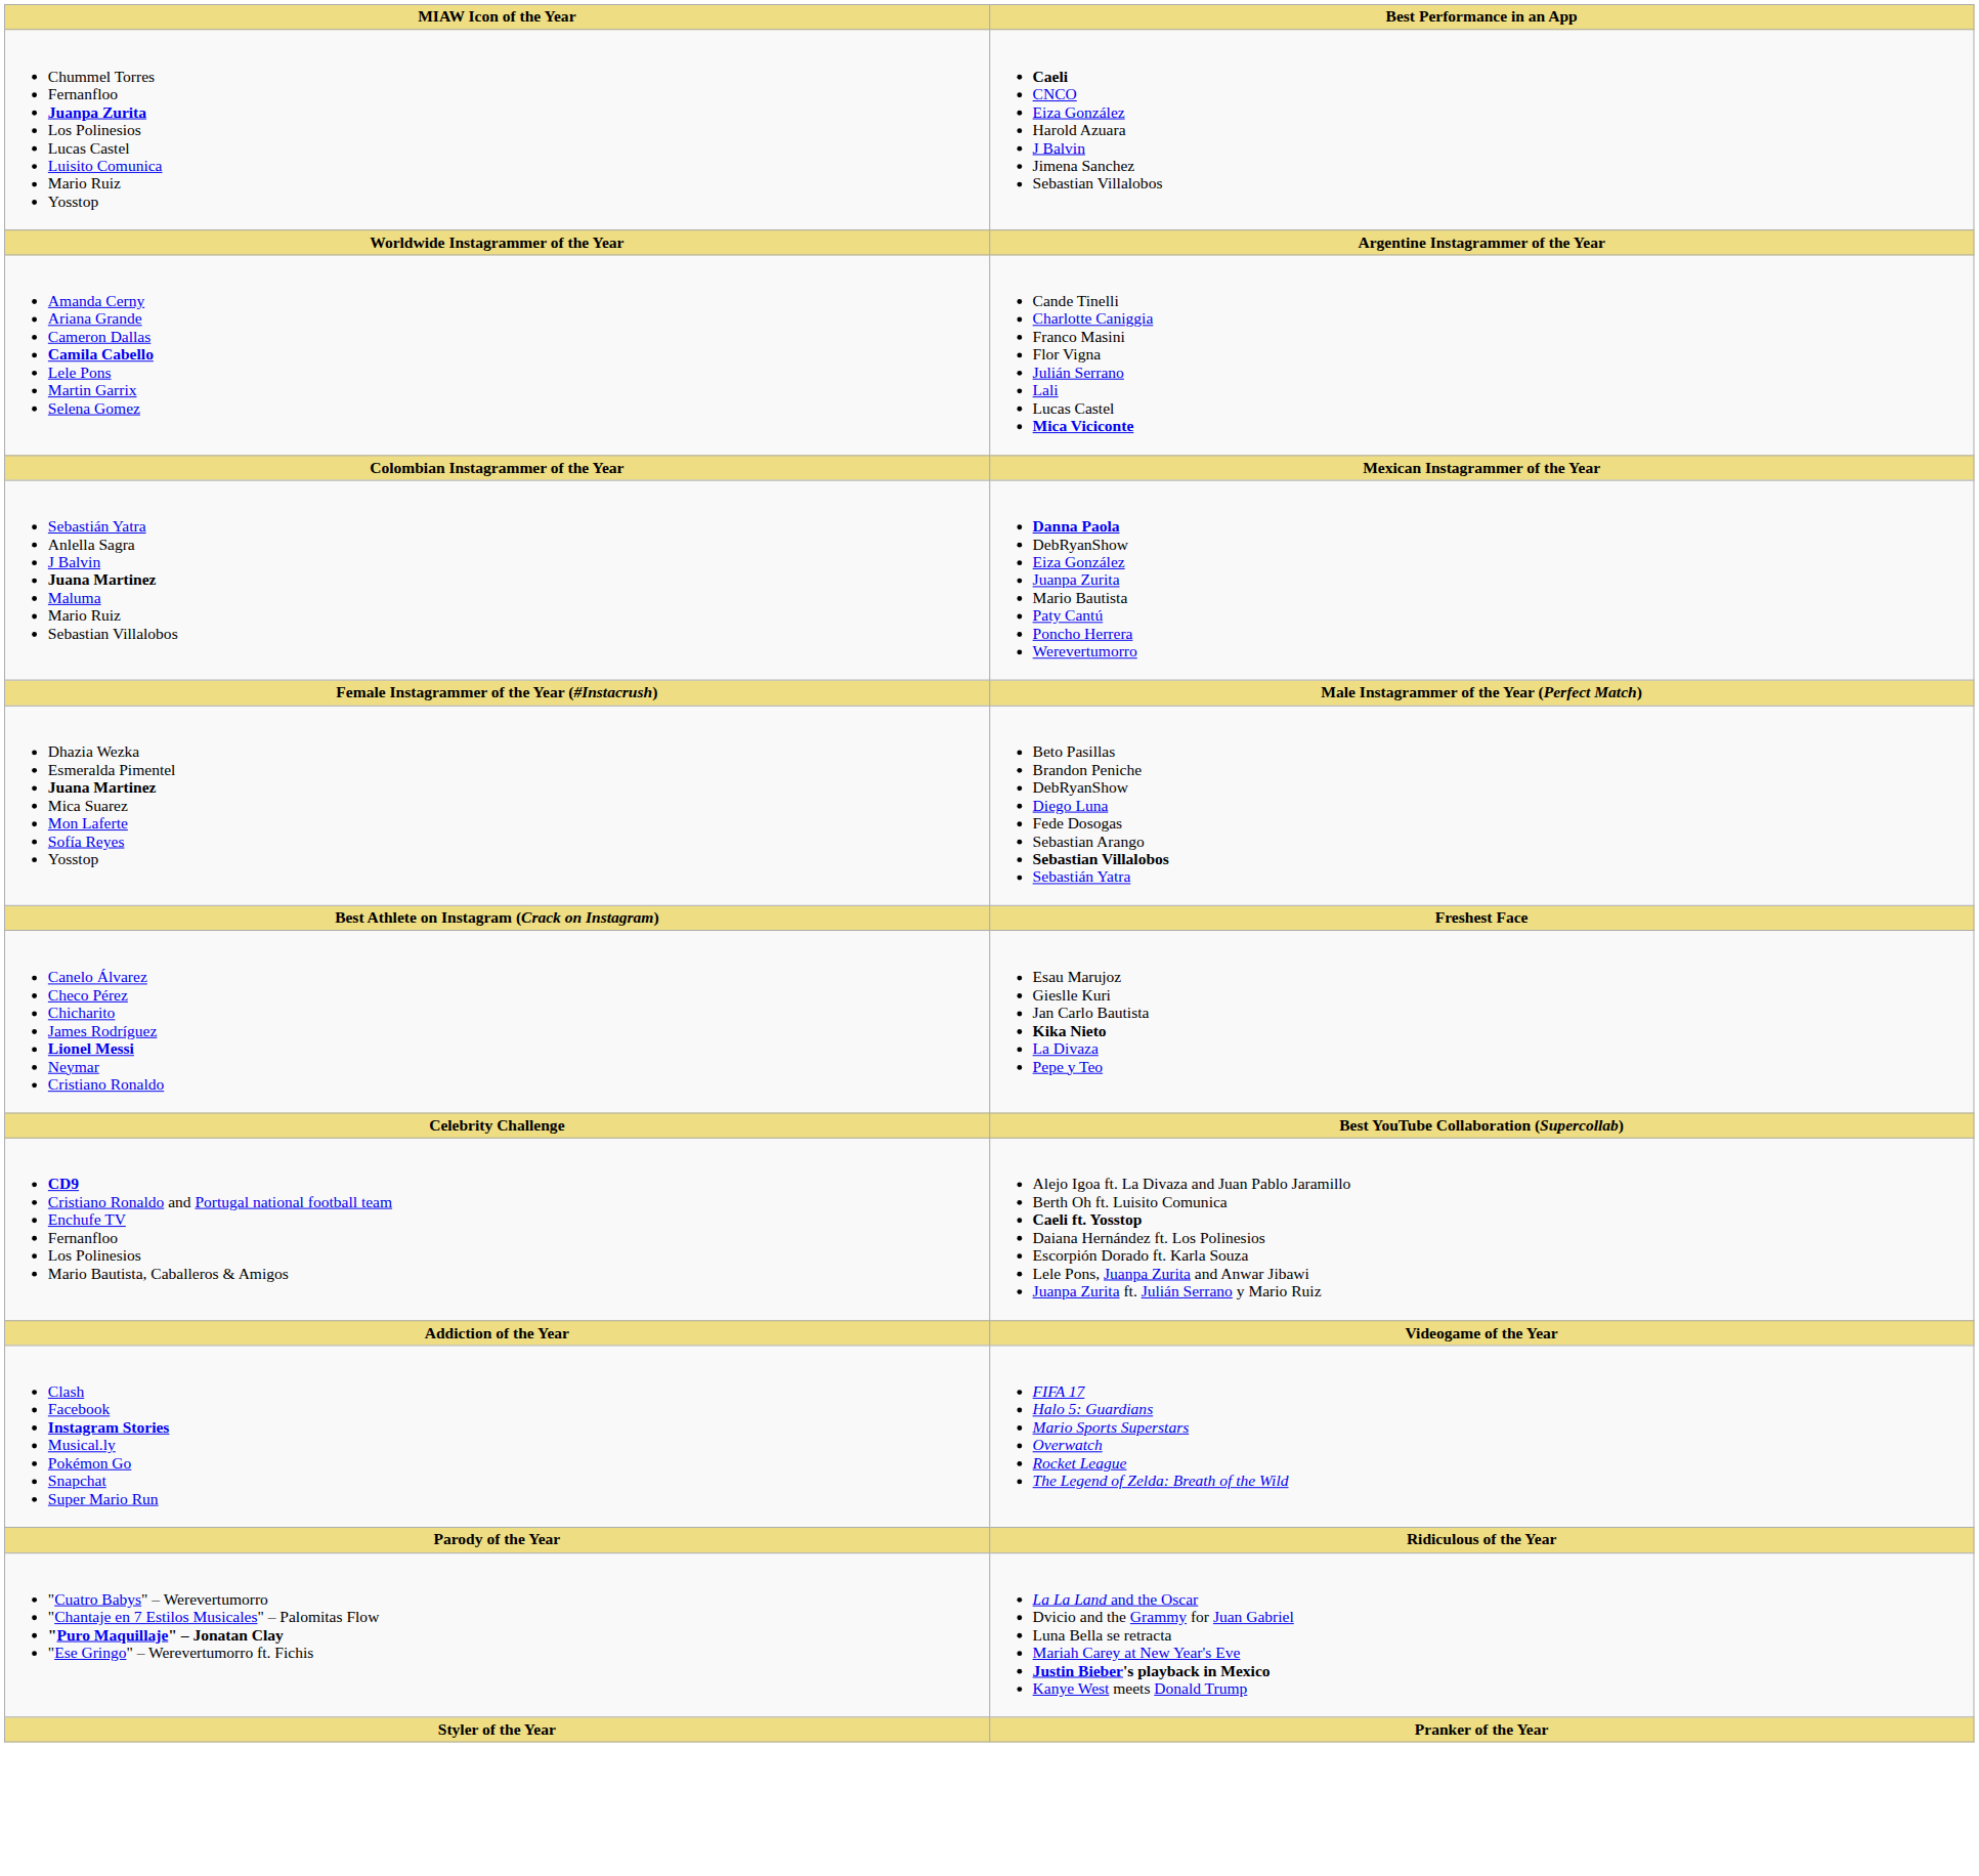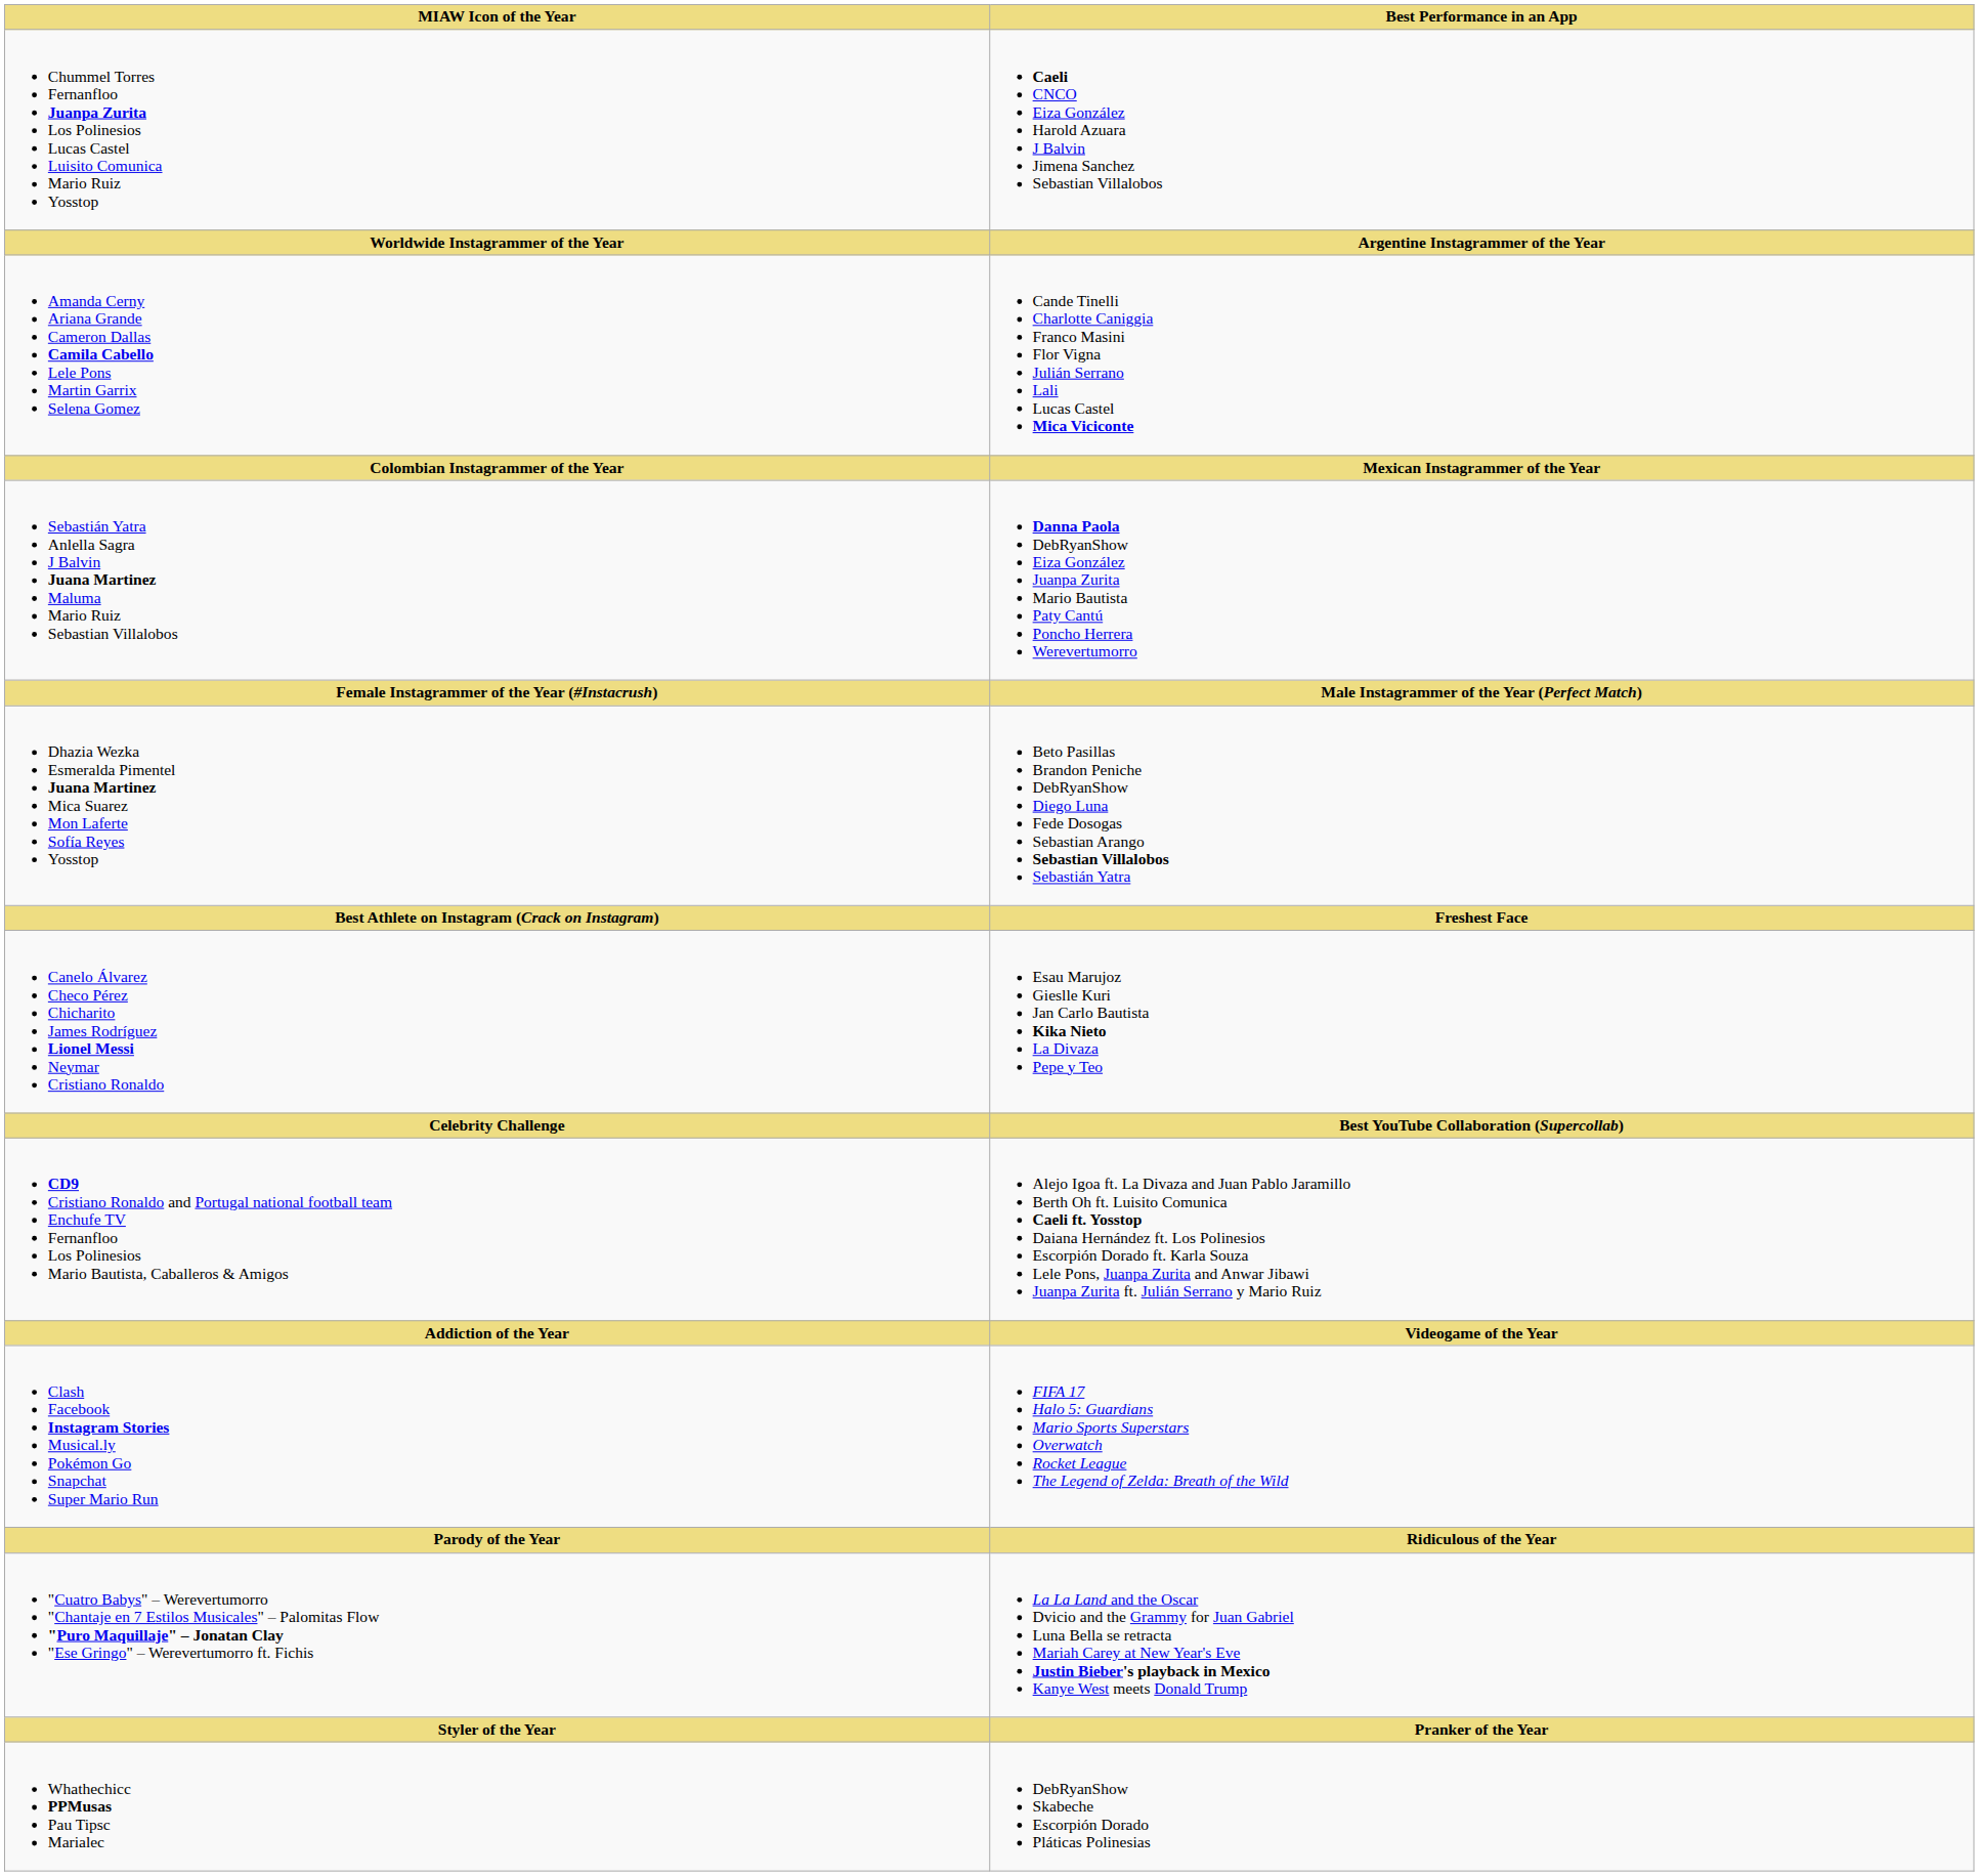+ row: Whathechicc PPMusas Pau Tipsc Marialec | DebRyanShow Skabeche Escorpión Dorado Pláticas Polinesias
